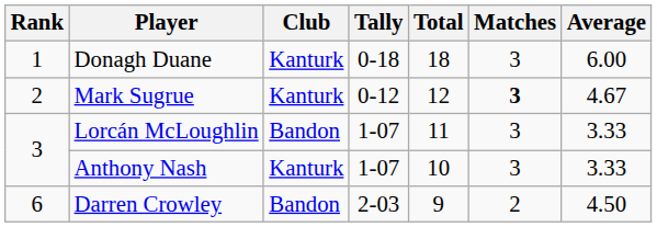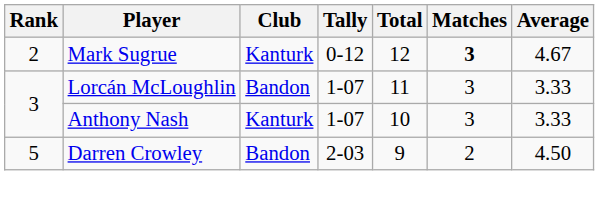- row: 1 | Donagh Duane | Kanturk | 0-18 | 18 | 3 | 6.00
Darren Crowley | Rank: 6 -> 5
